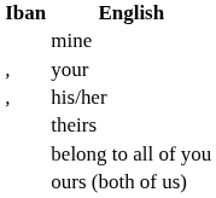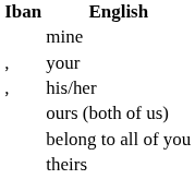rows swapped: ours (both of us) <-> theirs
